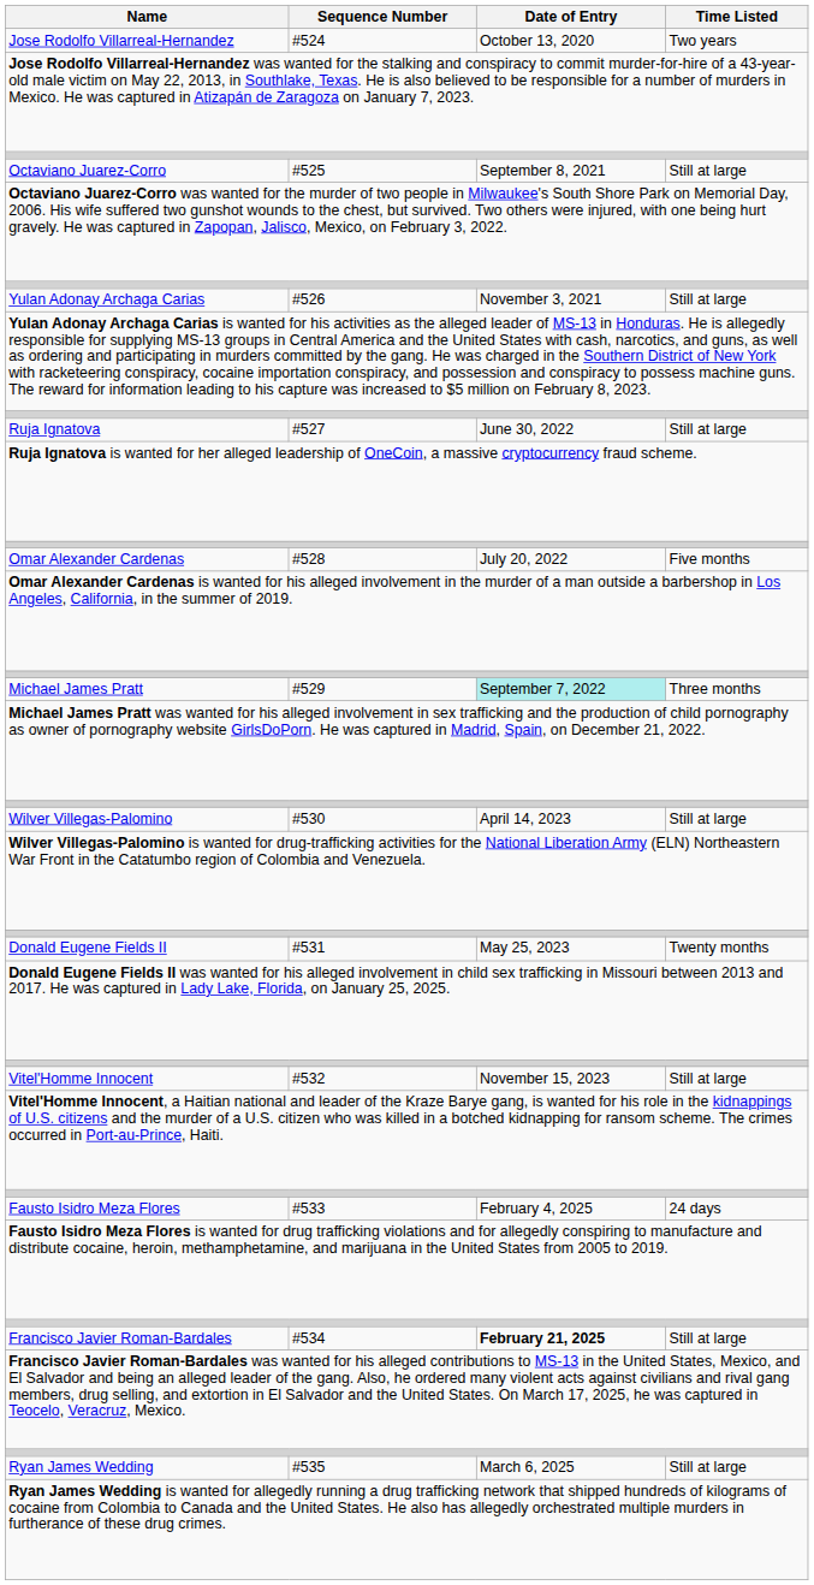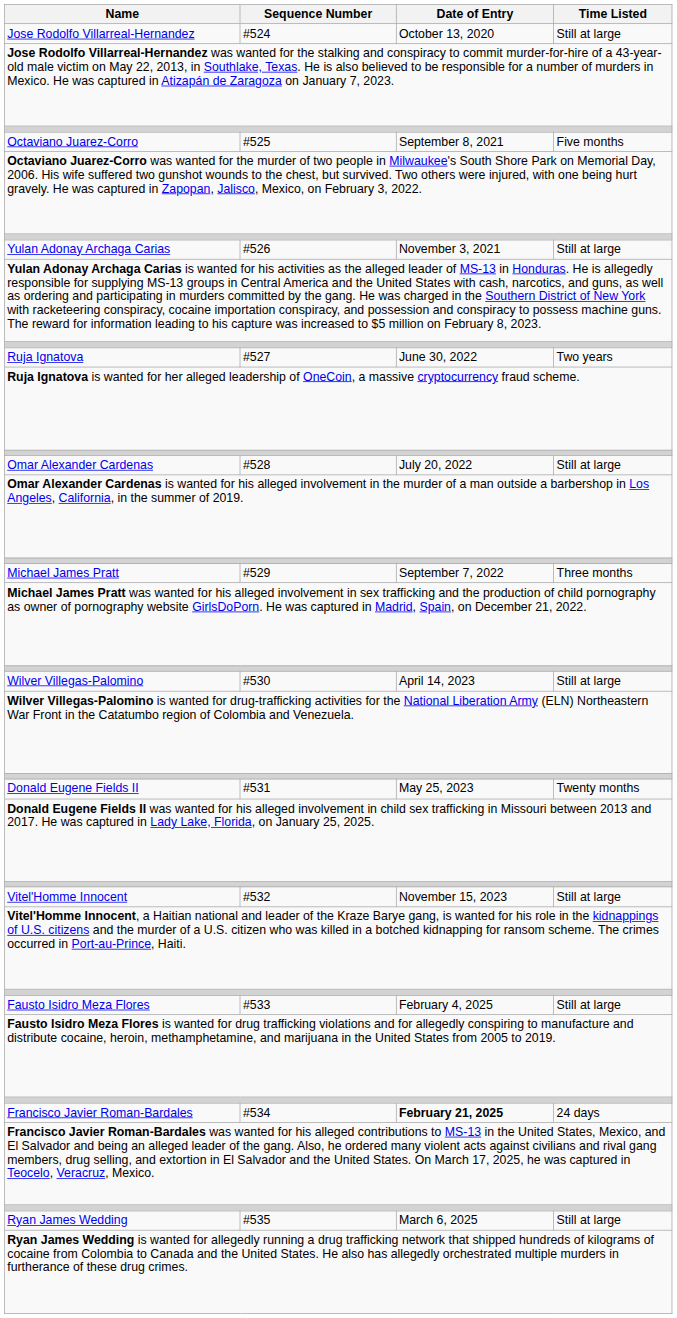Jose Rodolfo Villarreal-Hernandez | Time Listed: Two years -> Still at large
Octaviano Juarez-Corro | Time Listed: Still at large -> Five months
Ruja Ignatova | Time Listed: Still at large -> Two years
Omar Alexander Cardenas | Time Listed: Five months -> Still at large
Michael James Pratt | Date of Entry: paleturquoise background -> no background
Fausto Isidro Meza Flores | Time Listed: 24 days -> Still at large
Francisco Javier Roman-Bardales | Time Listed: Still at large -> 24 days
